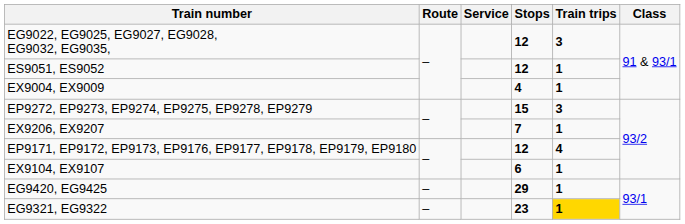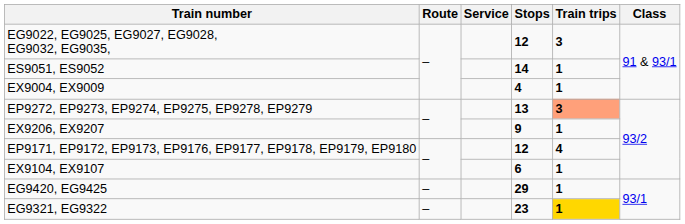ES9051, ES9052 | Stops: 12 -> 14
EP9272, EP9273, EP9274, EP9275, EP9278, EP9279 | Stops: 15 -> 13
EP9272, EP9273, EP9274, EP9275, EP9278, EP9279 | Train trips: no background -> lightsalmon background
EX9206, EX9207 | Stops: 7 -> 9
